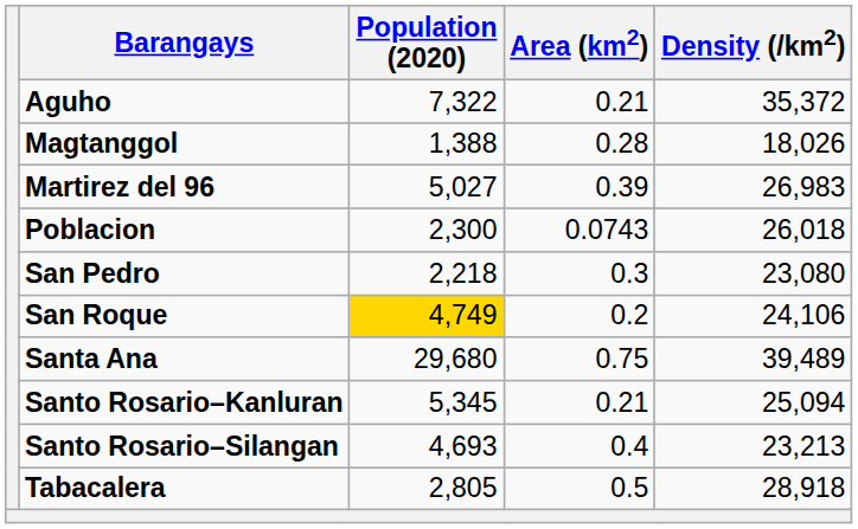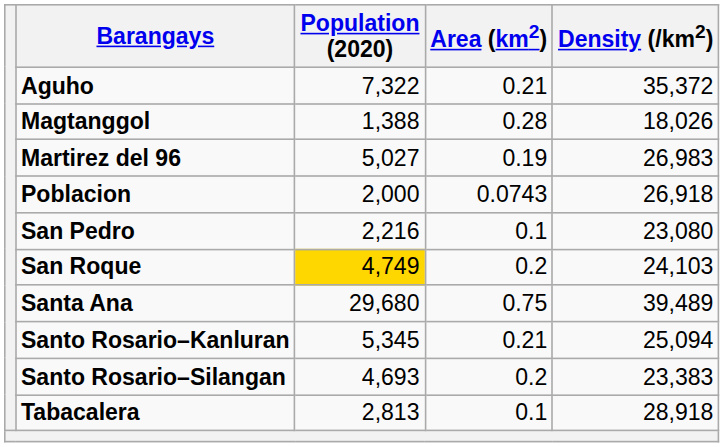Martirez del 96 | Area (km2): 0.39 -> 0.19
Poblacion | Population (2020): 2,300 -> 2,000
Poblacion | Density (/km2): 26,018 -> 26,918
San Pedro | Population (2020): 2,218 -> 2,216
San Pedro | Area (km2): 0.3 -> 0.1
San Roque | Density (/km2): 24,106 -> 24,103
Santo Rosario–Silangan | Area (km2): 0.4 -> 0.2
Santo Rosario–Silangan | Density (/km2): 23,213 -> 23,383
Tabacalera | Population (2020): 2,805 -> 2,813
Tabacalera | Area (km2): 0.5 -> 0.1
